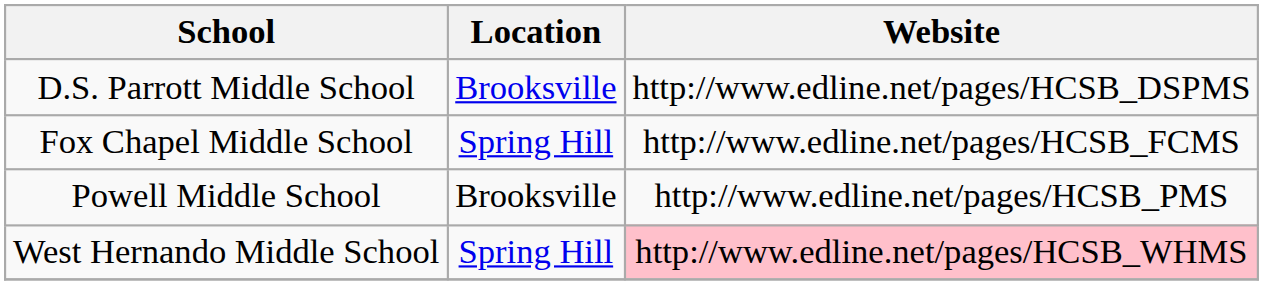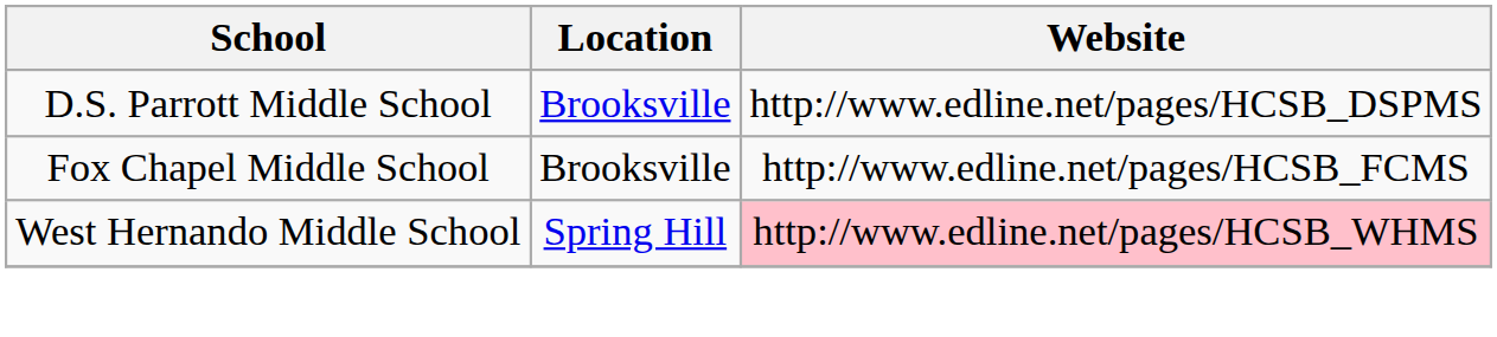Fox Chapel Middle School | Location: Spring Hill -> Brooksville
- row: Powell Middle School | Brooksville | http://www.edline.net/pages/HCSB_PMS
